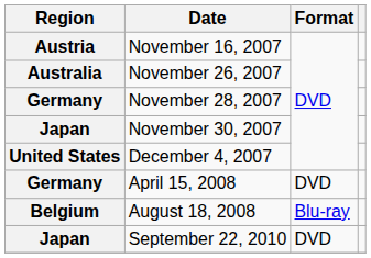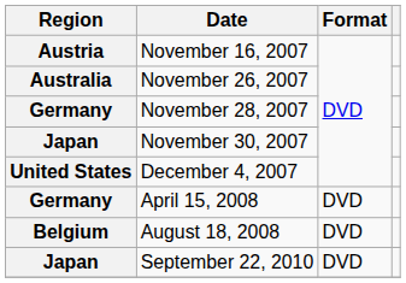August 18, 2008 | Format: Blu-ray -> DVD
